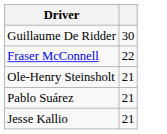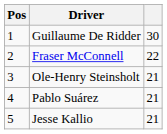+ column: Pos | 1 | 2 | 3 | 4 | 5
